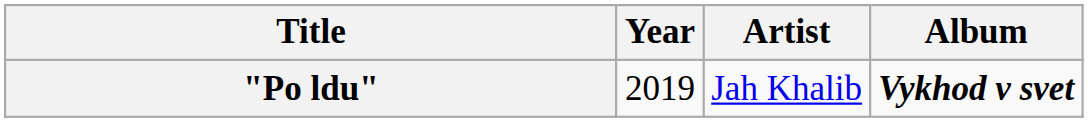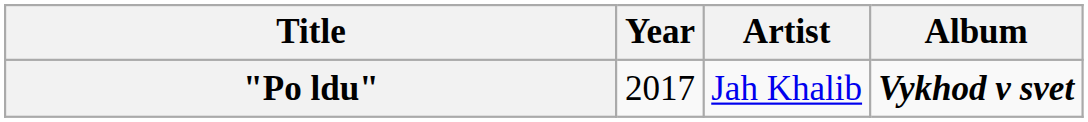"Po ldu" | Year: 2019 -> 2017
